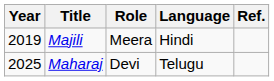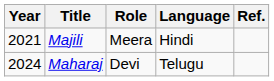Majili | Year: 2019 -> 2021
Maharaj | Year: 2025 -> 2024
